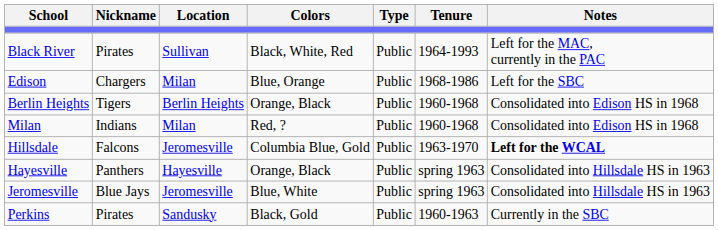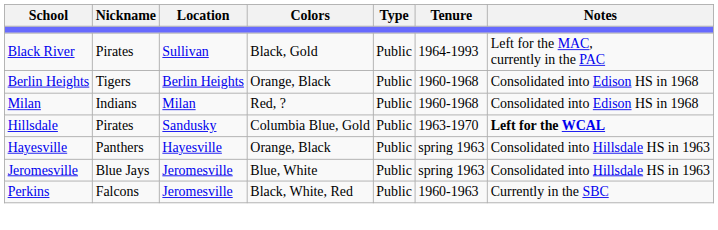Black River | Colors: Black, White, Red -> Black, Gold
- row: Edison | Chargers | Milan | Blue, Orange | Public | 1968-1986 | Left for the SBC
Hillsdale | Nickname: Falcons -> Pirates
Hillsdale | Location: Jeromesville -> Sandusky
Perkins | Nickname: Pirates -> Falcons
Perkins | Location: Sandusky -> Jeromesville
Perkins | Colors: Black, Gold -> Black, White, Red
